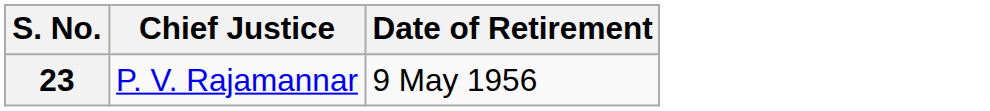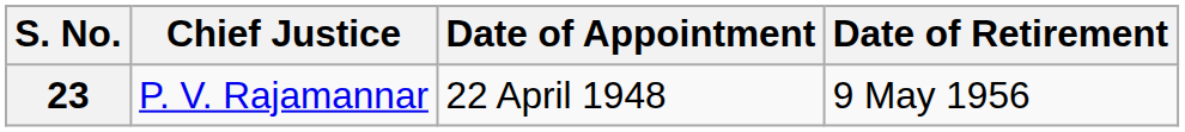+ column: Date of Appointment | 22 April 1948
